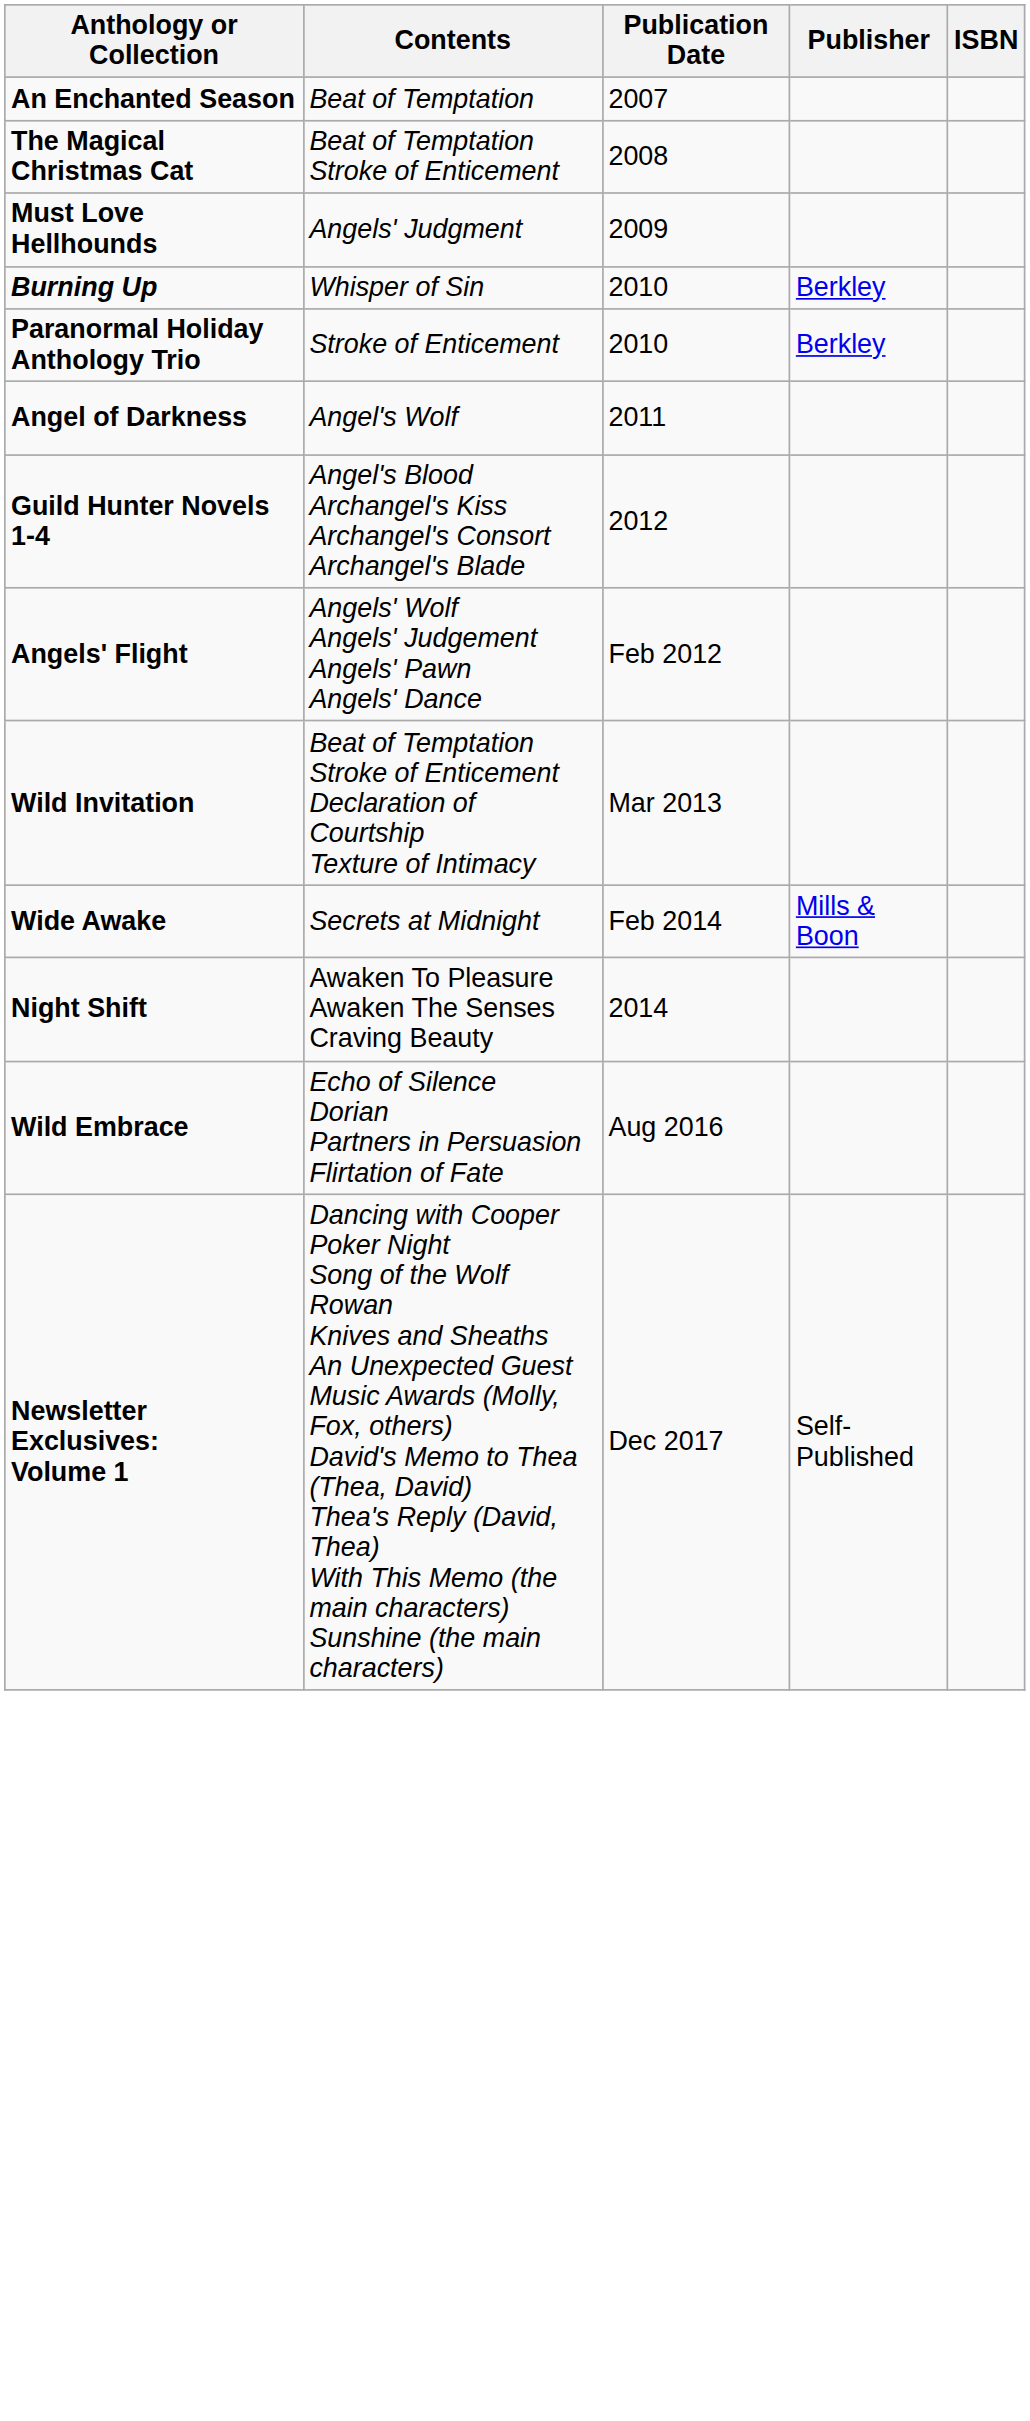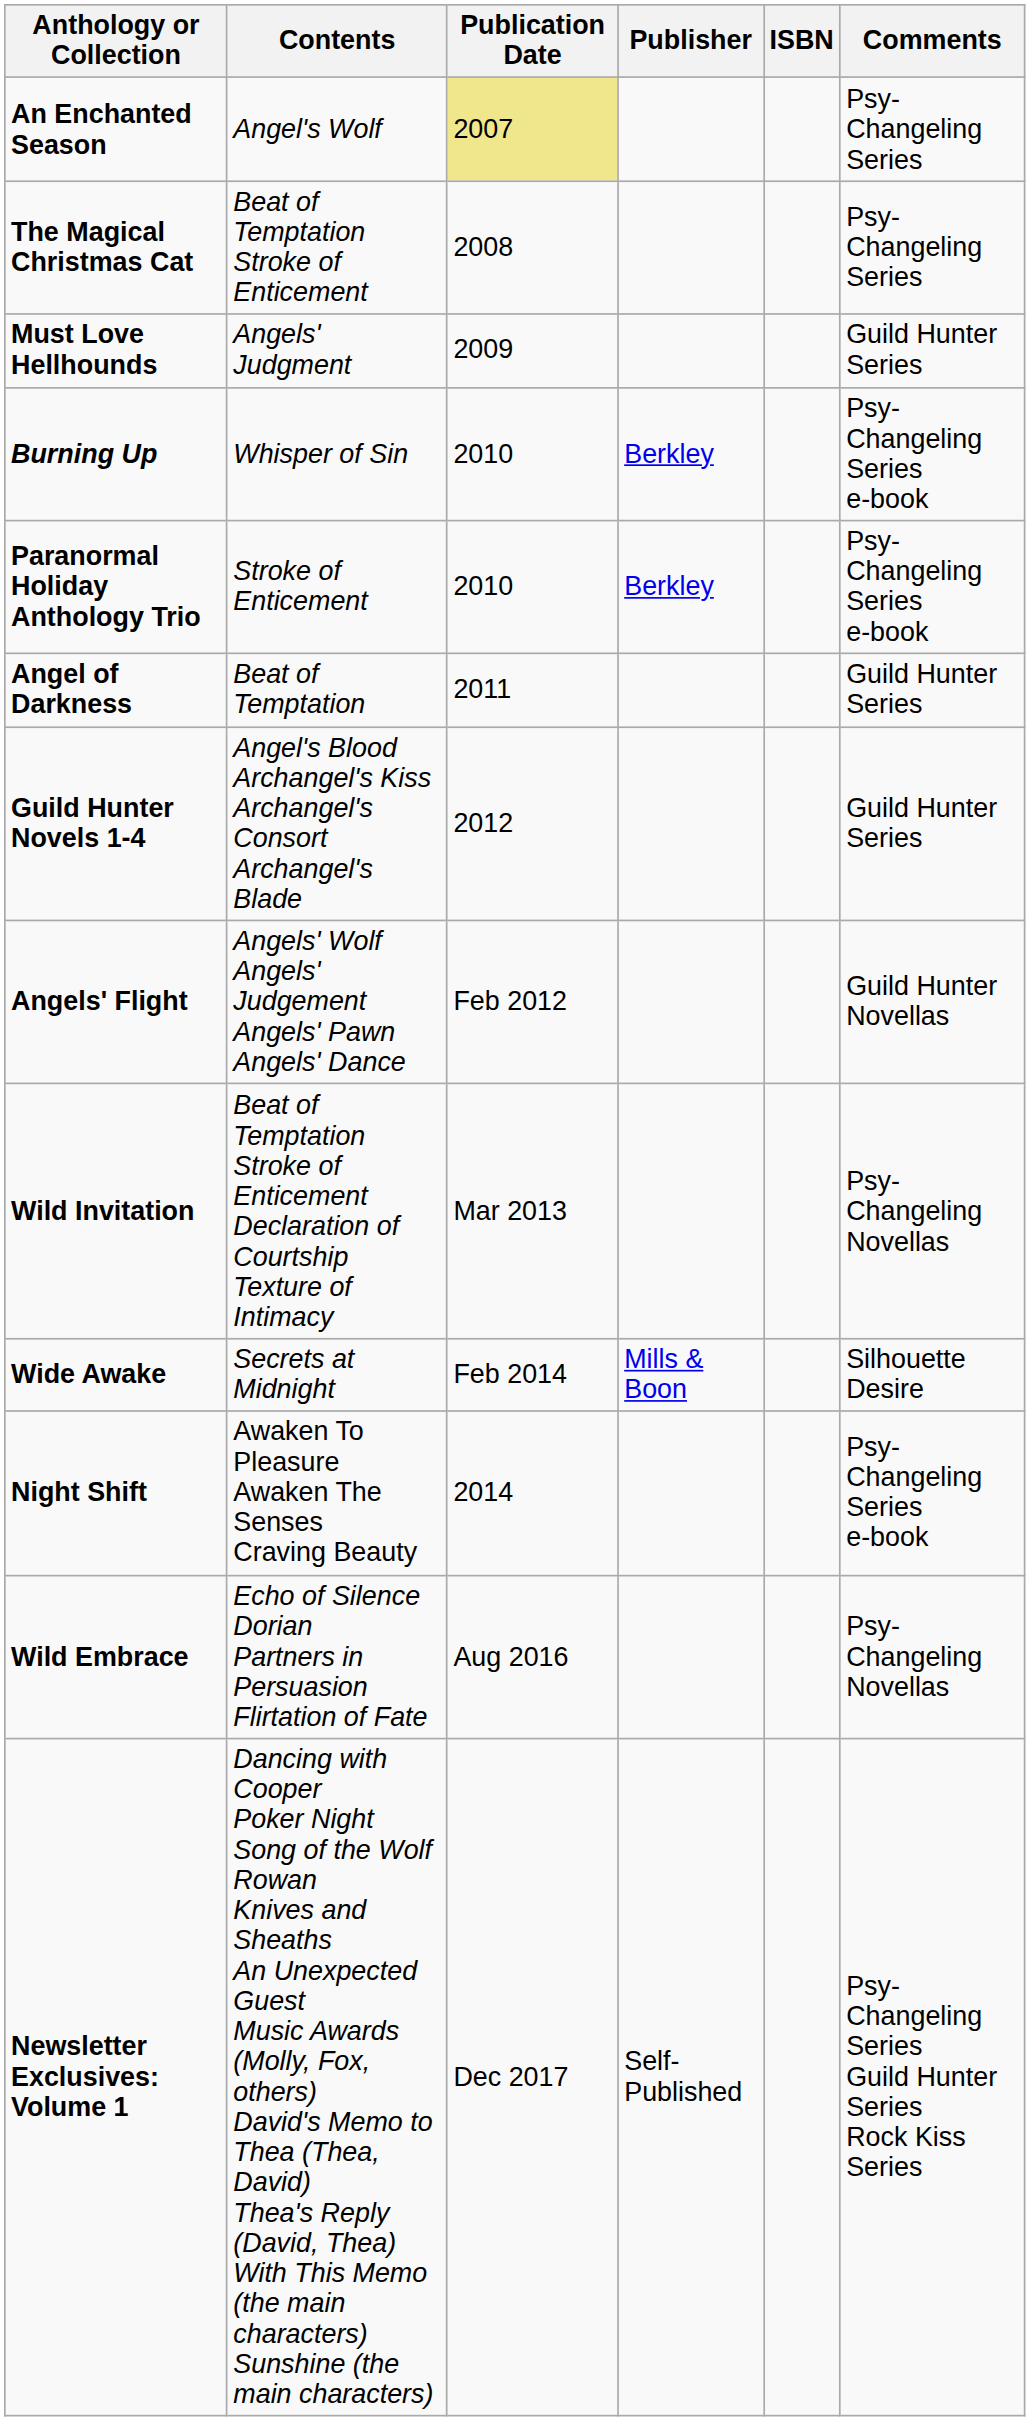+ column: Comments | Psy-Changeling Series | Psy-Changeling Series | Guild Hunter Series | Psy-Changeling Series e-book | Psy-Changeling Series e-book | Guild Hunter Series | Guild Hunter Series | Guild Hunter Novellas | Psy-Changeling Novellas | Silhouette Desire | Psy-Changeling Series e-book | Psy-Changeling Novellas | Psy-Changeling Series Guild Hunter Series Rock Kiss Series
An Enchanted Season | Contents: Beat of Temptation -> Angel's Wolf
An Enchanted Season | Publication Date: no background -> khaki background
Angel of Darkness | Contents: Angel's Wolf -> Beat of Temptation
